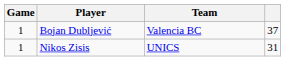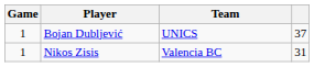Bojan Dubljević | Team: Valencia BC -> UNICS
Nikos Zisis | Team: UNICS -> Valencia BC
